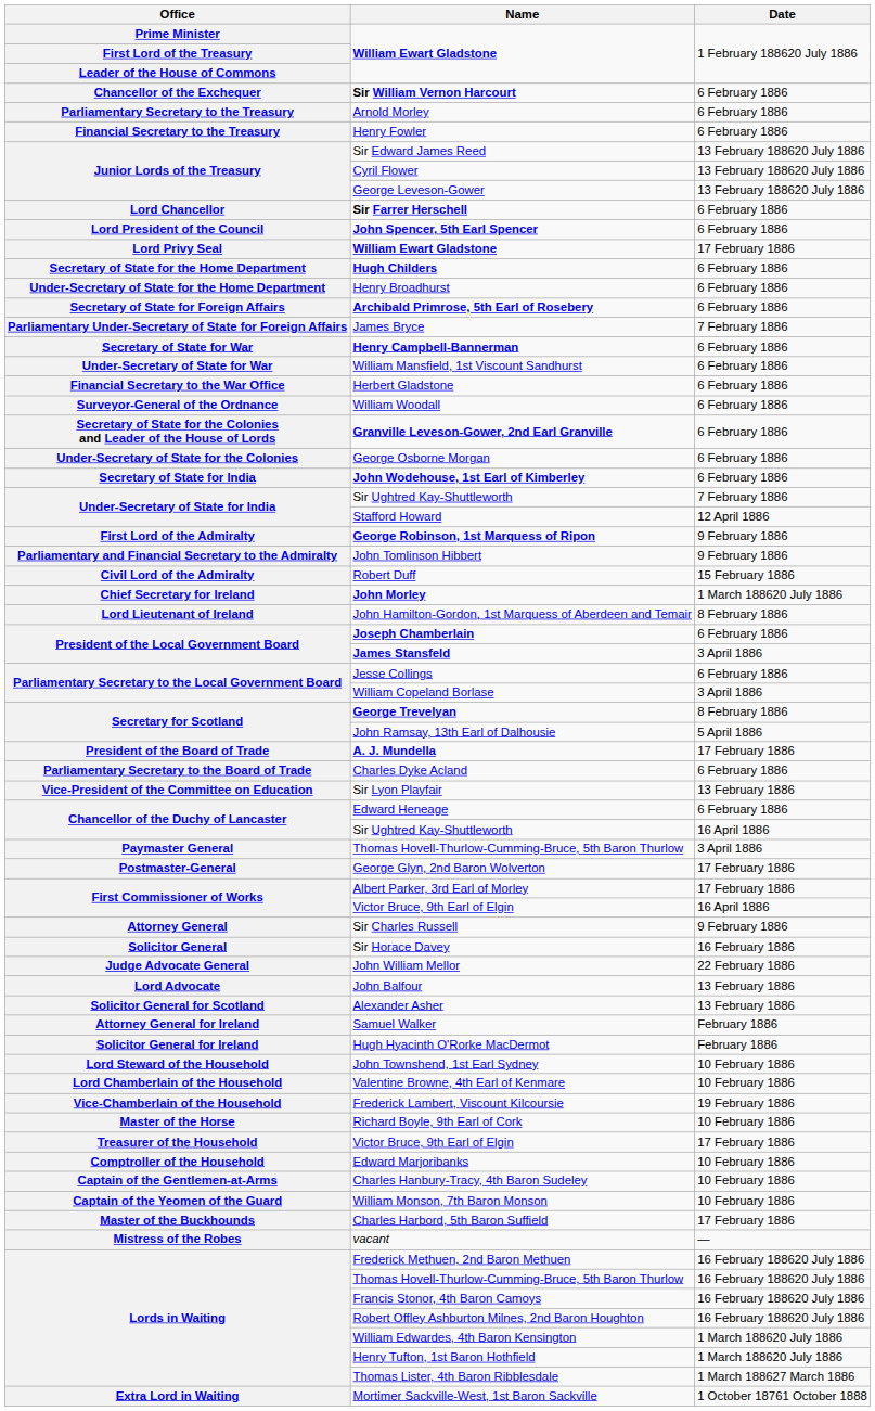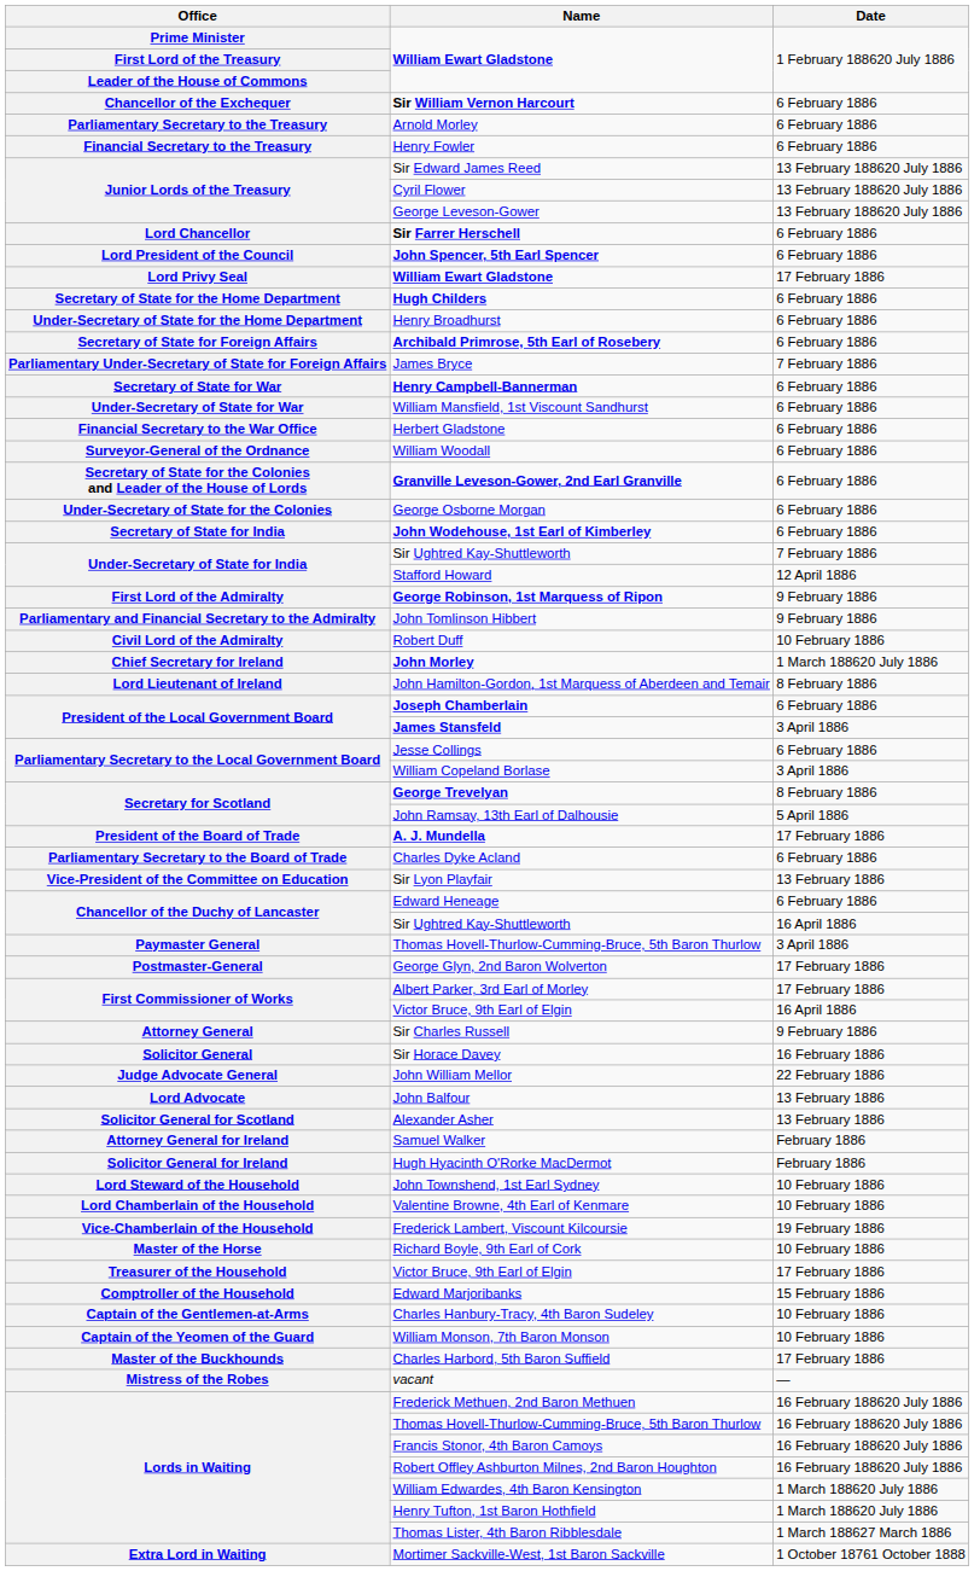Robert Duff | Date: 15 February 1886 -> 10 February 1886
Edward Marjoribanks | Date: 10 February 1886 -> 15 February 1886
